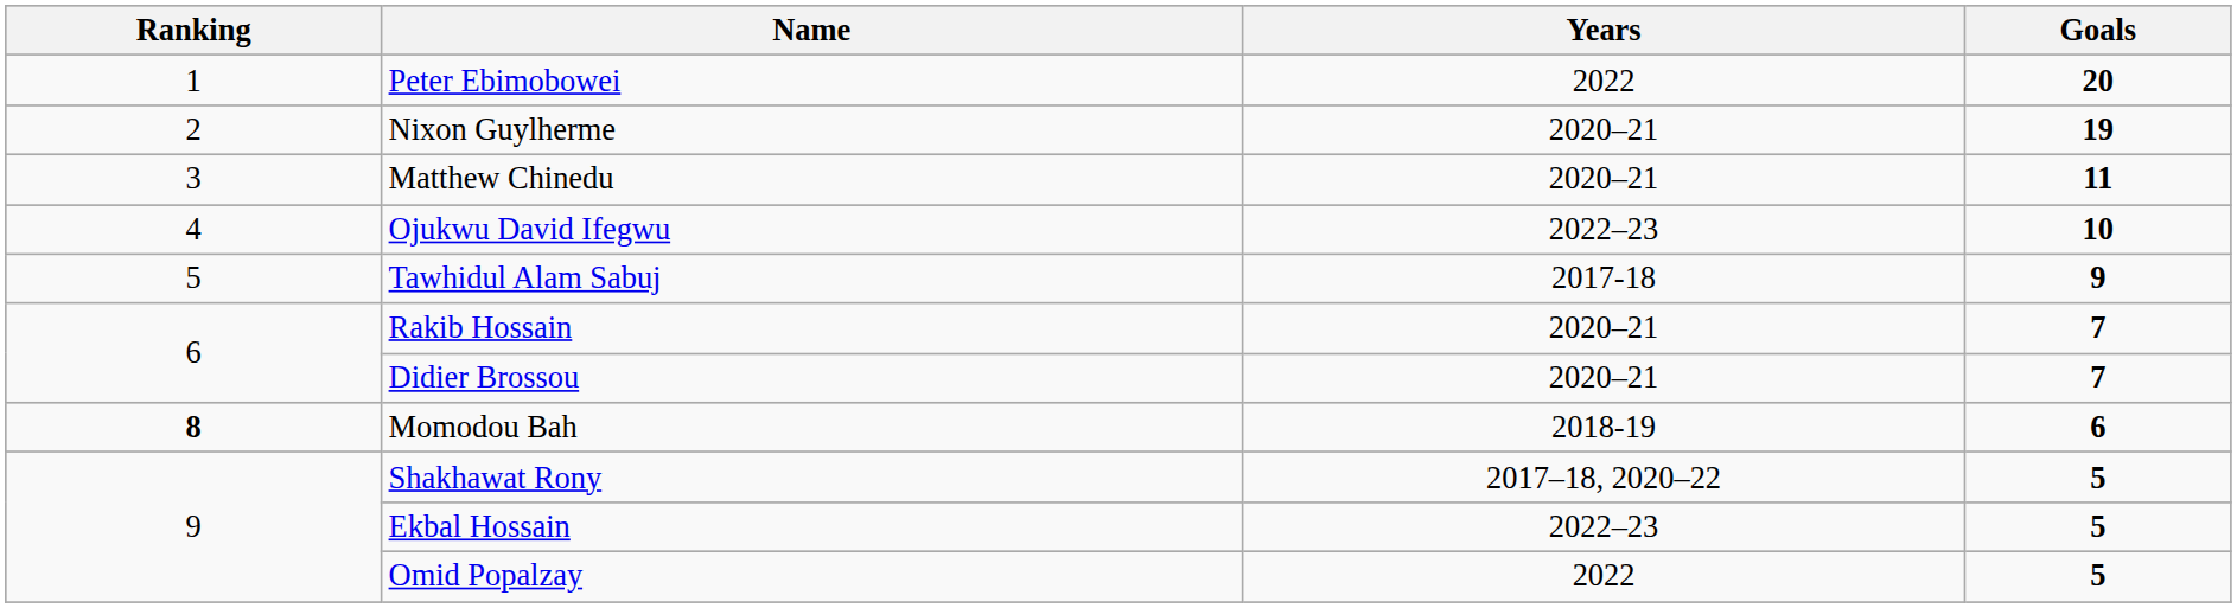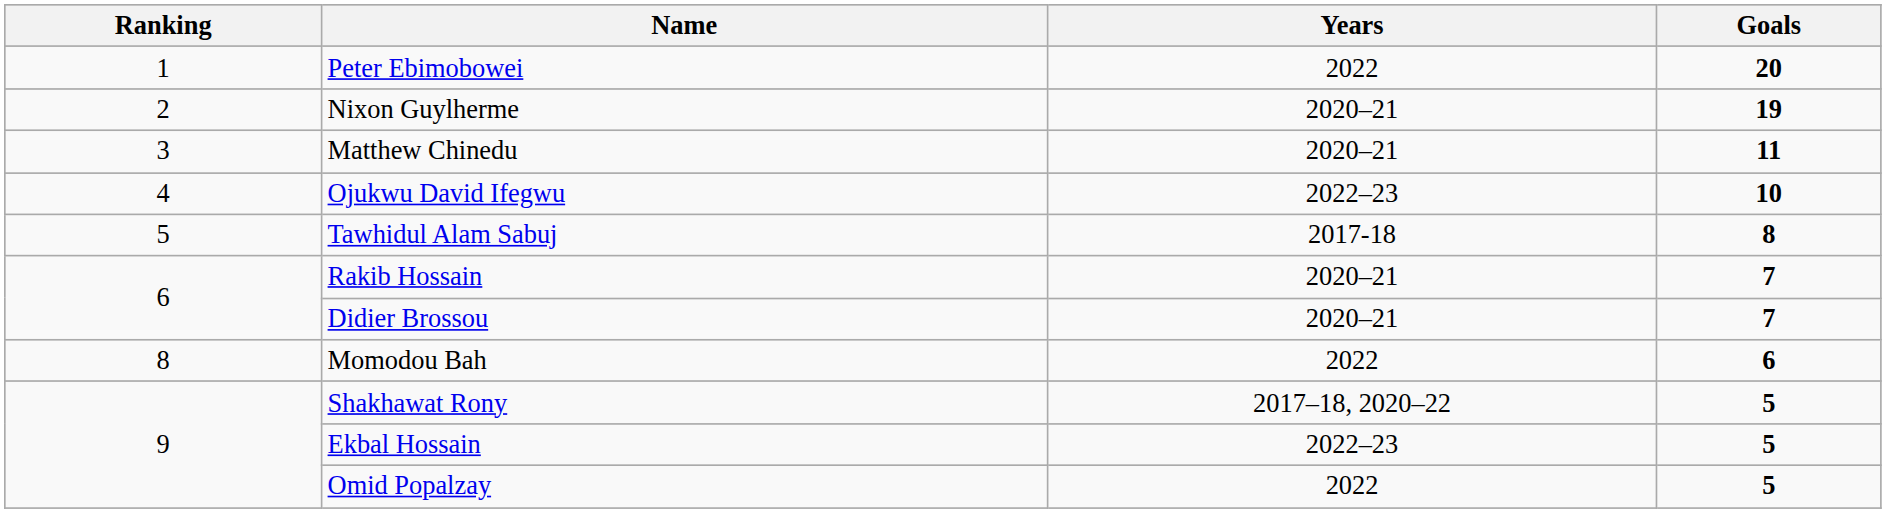Tawhidul Alam Sabuj | Goals: 9 -> 8
Momodou Bah | Ranking: bold -> normal
Momodou Bah | Years: 2018-19 -> 2022
